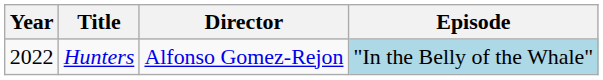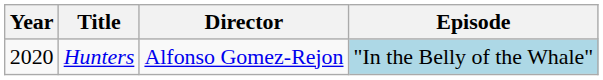Hunters | Year: 2022 -> 2020
